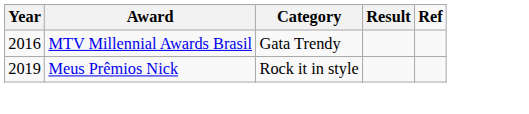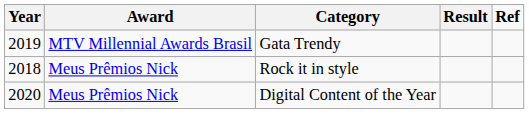Gata Trendy | Year: 2016 -> 2019
Rock it in style | Year: 2019 -> 2018
+ row: 2020 | Meus Prêmios Nick | Digital Content of the Year
